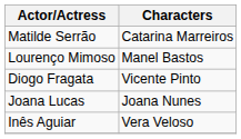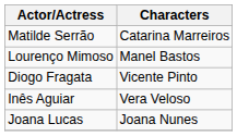rows swapped: Inês Aguiar <-> Joana Lucas
